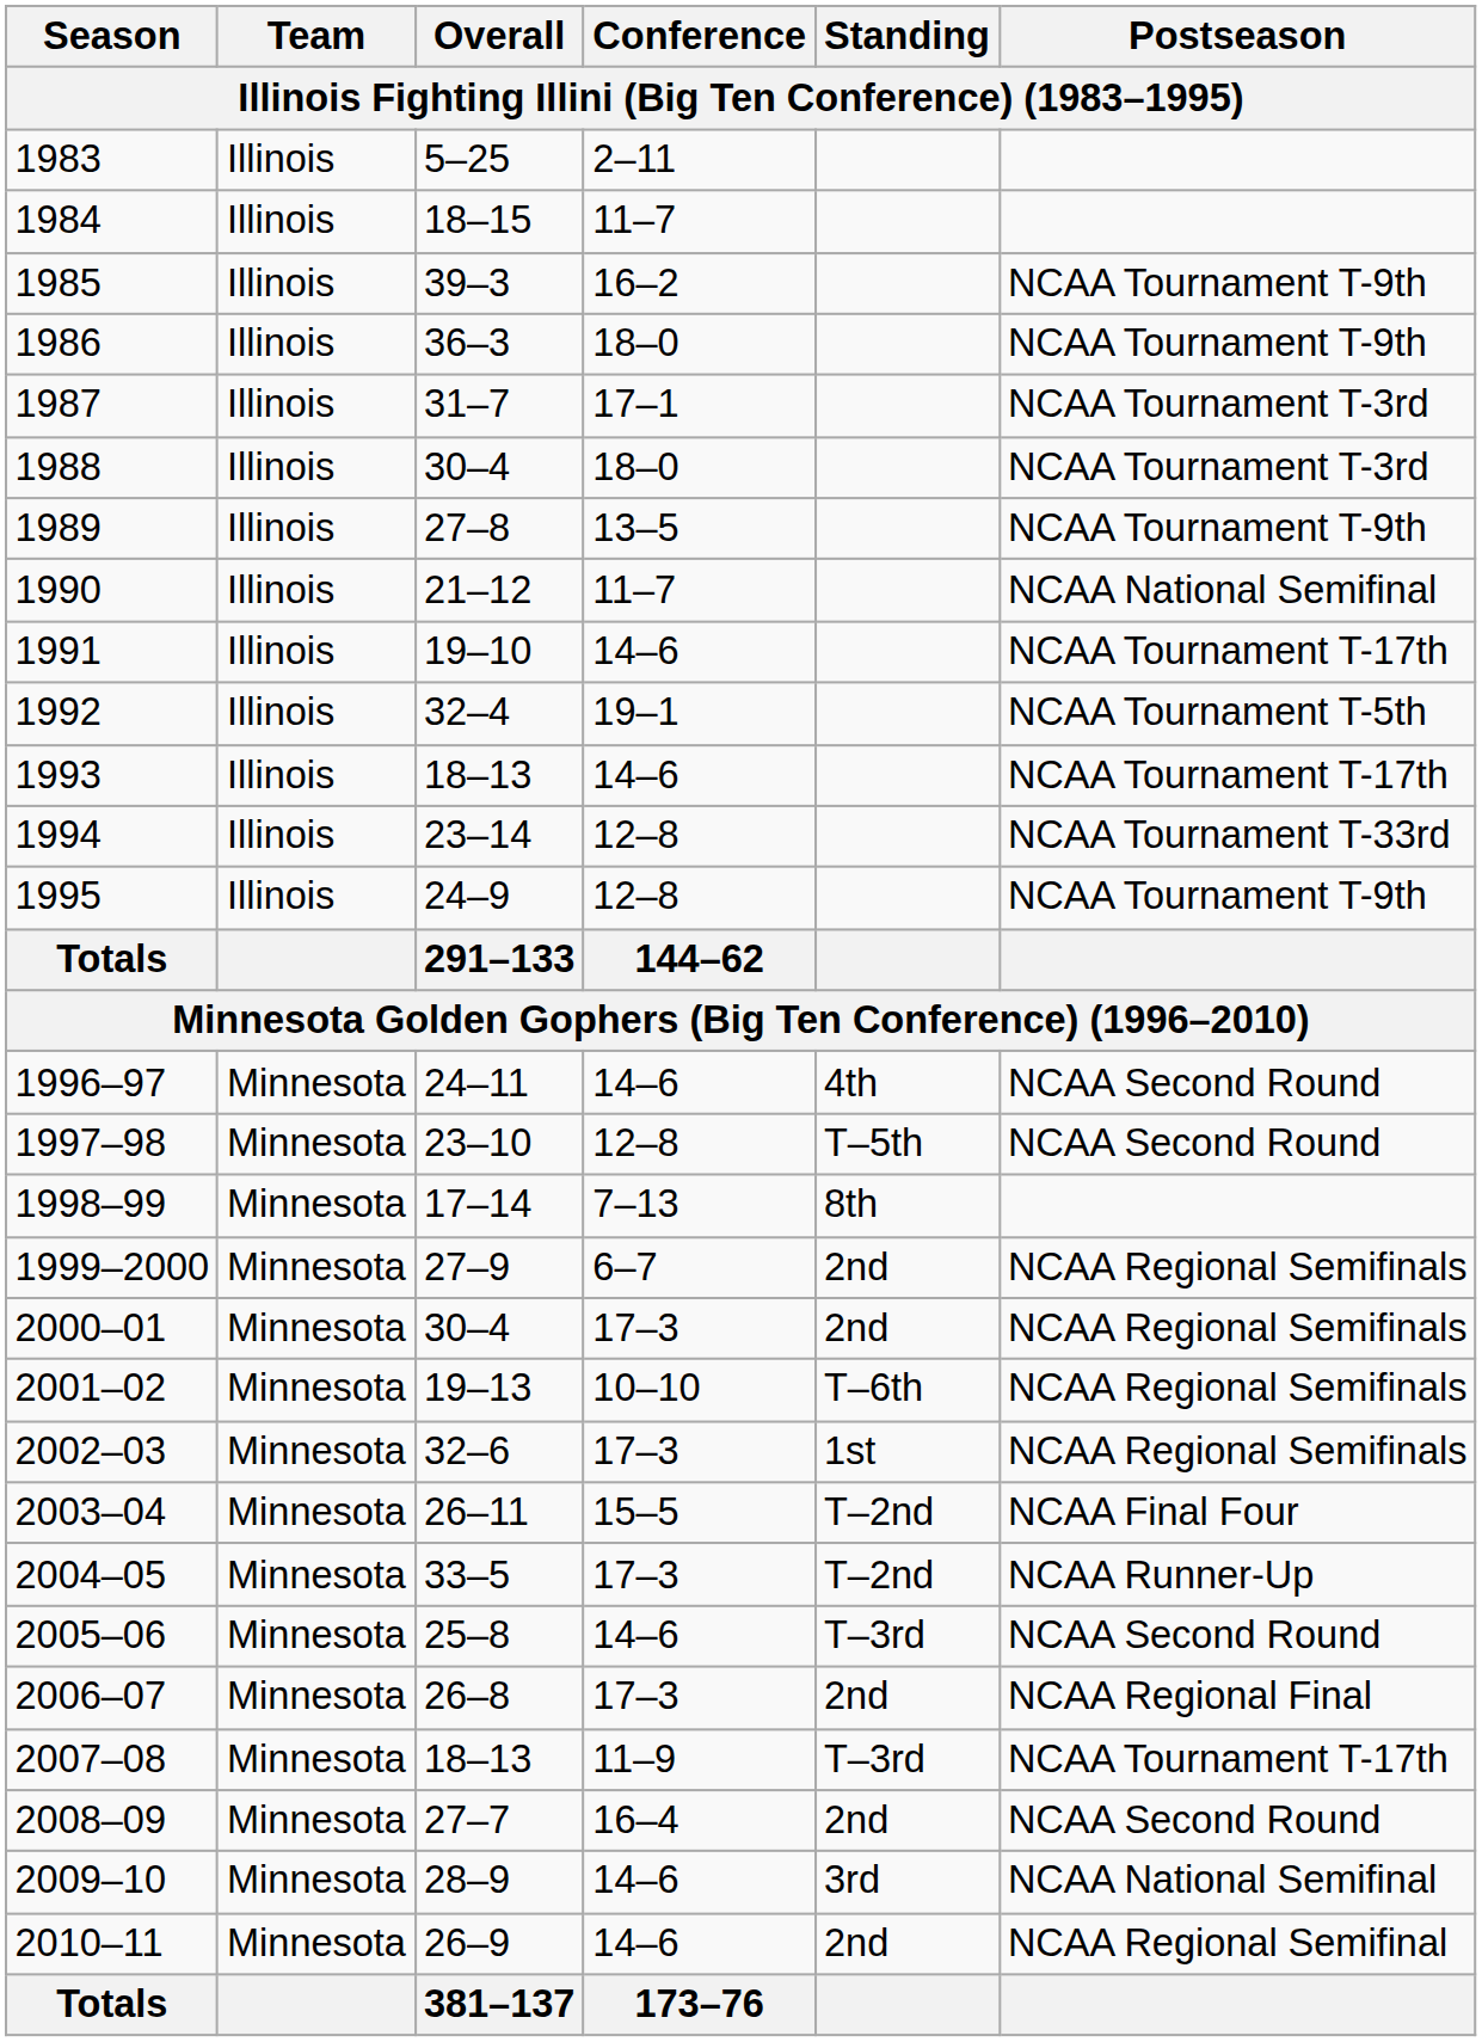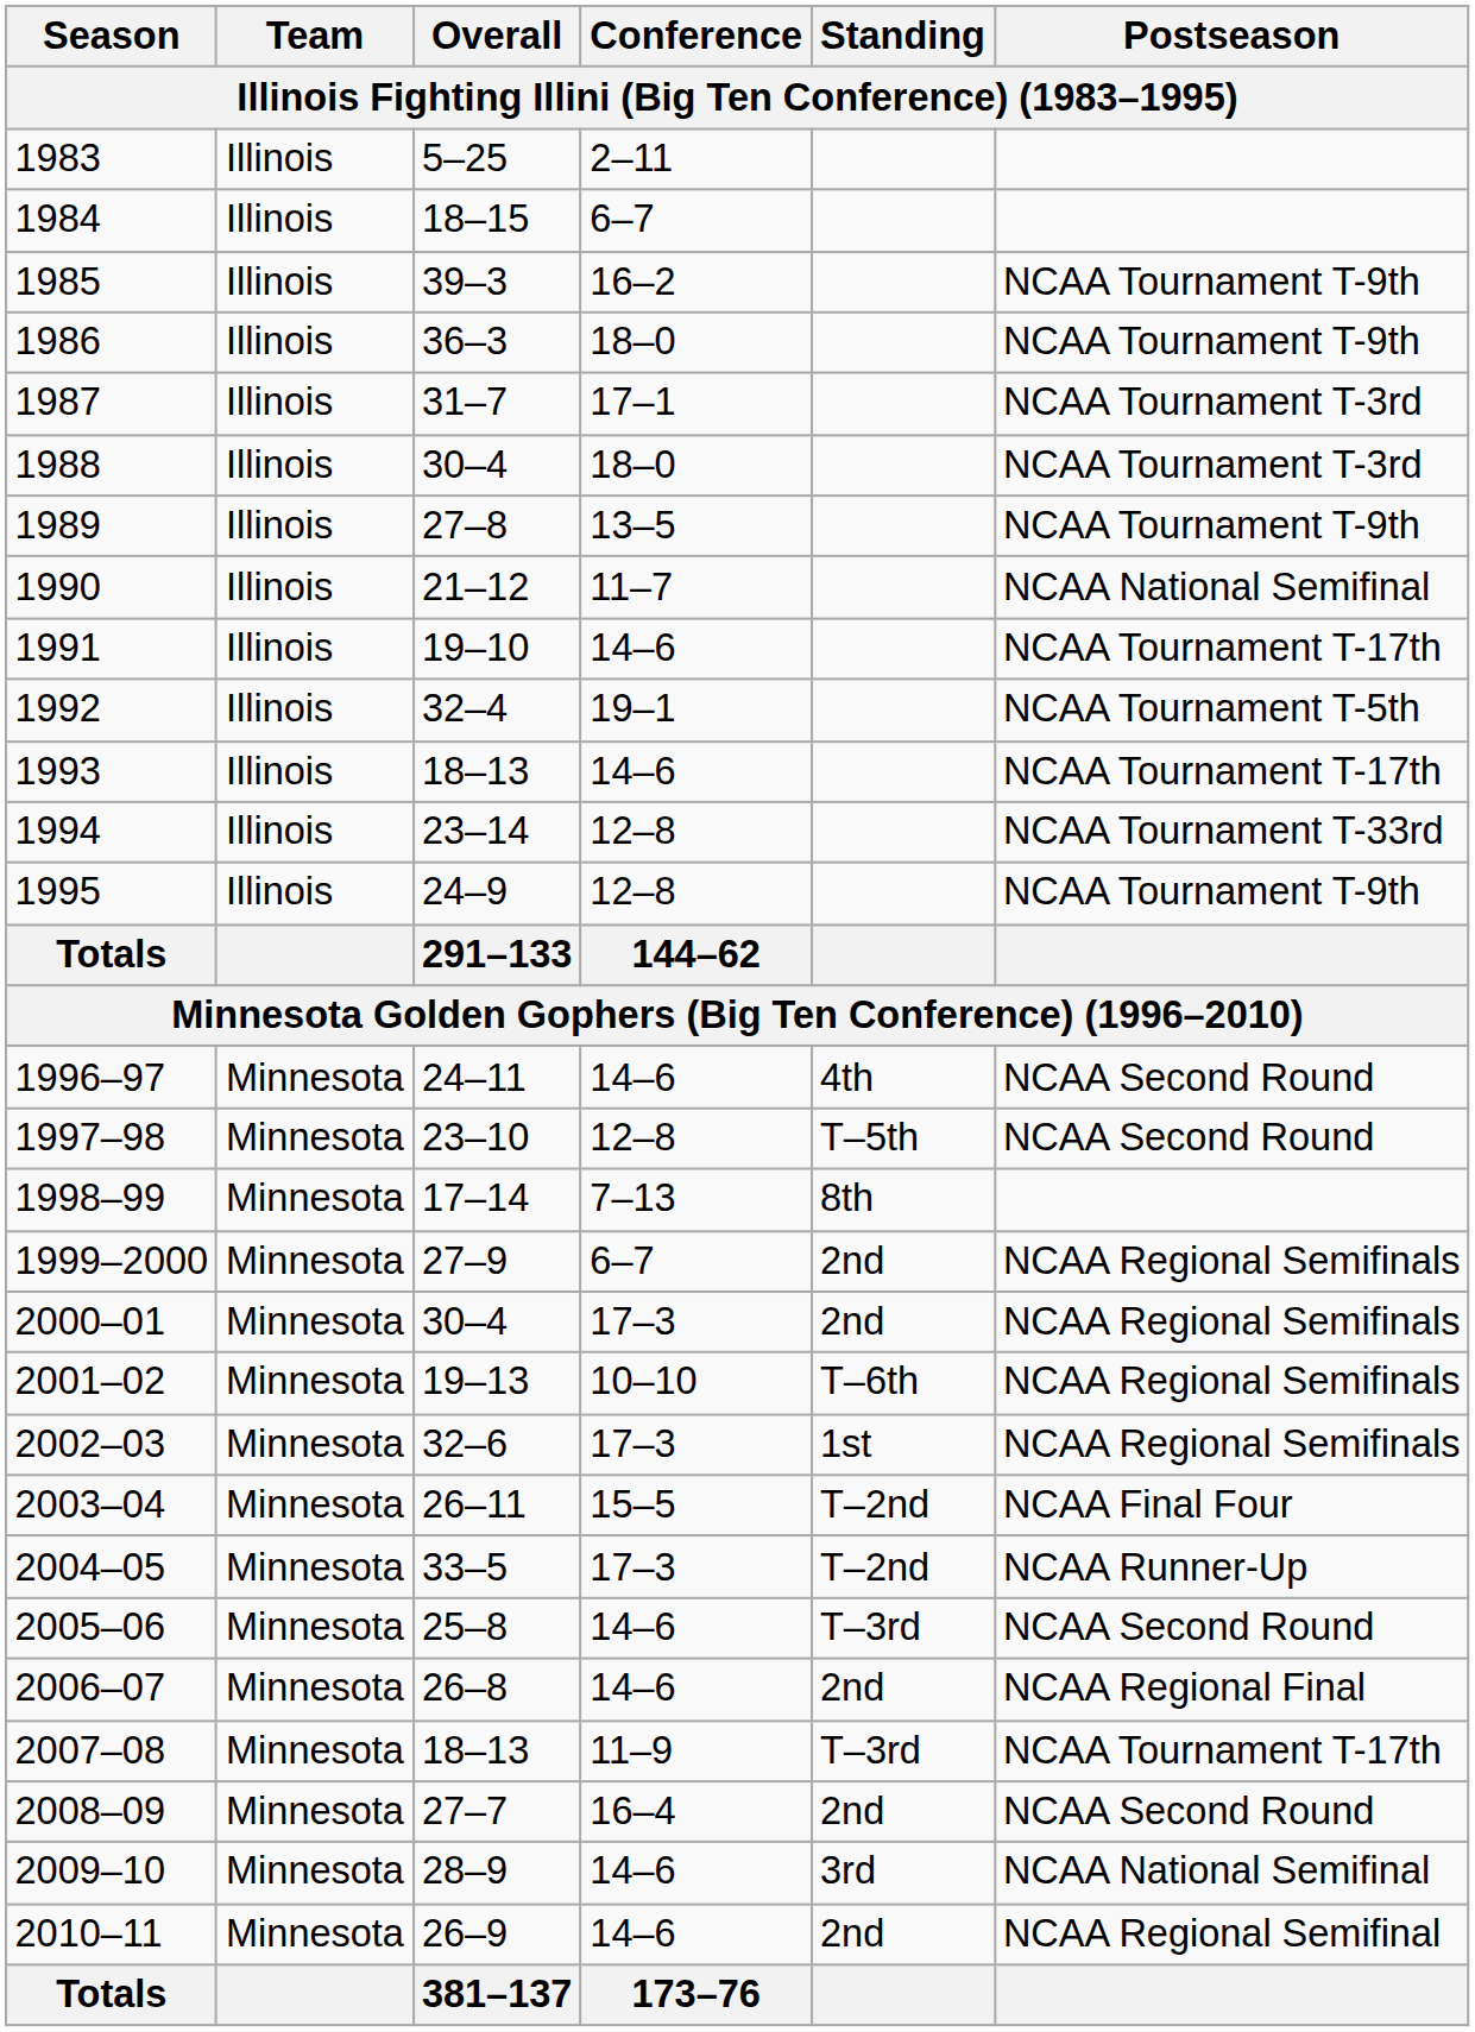1984 | Conference: 11–7 -> 6–7
2006–07 | Conference: 17–3 -> 14–6
